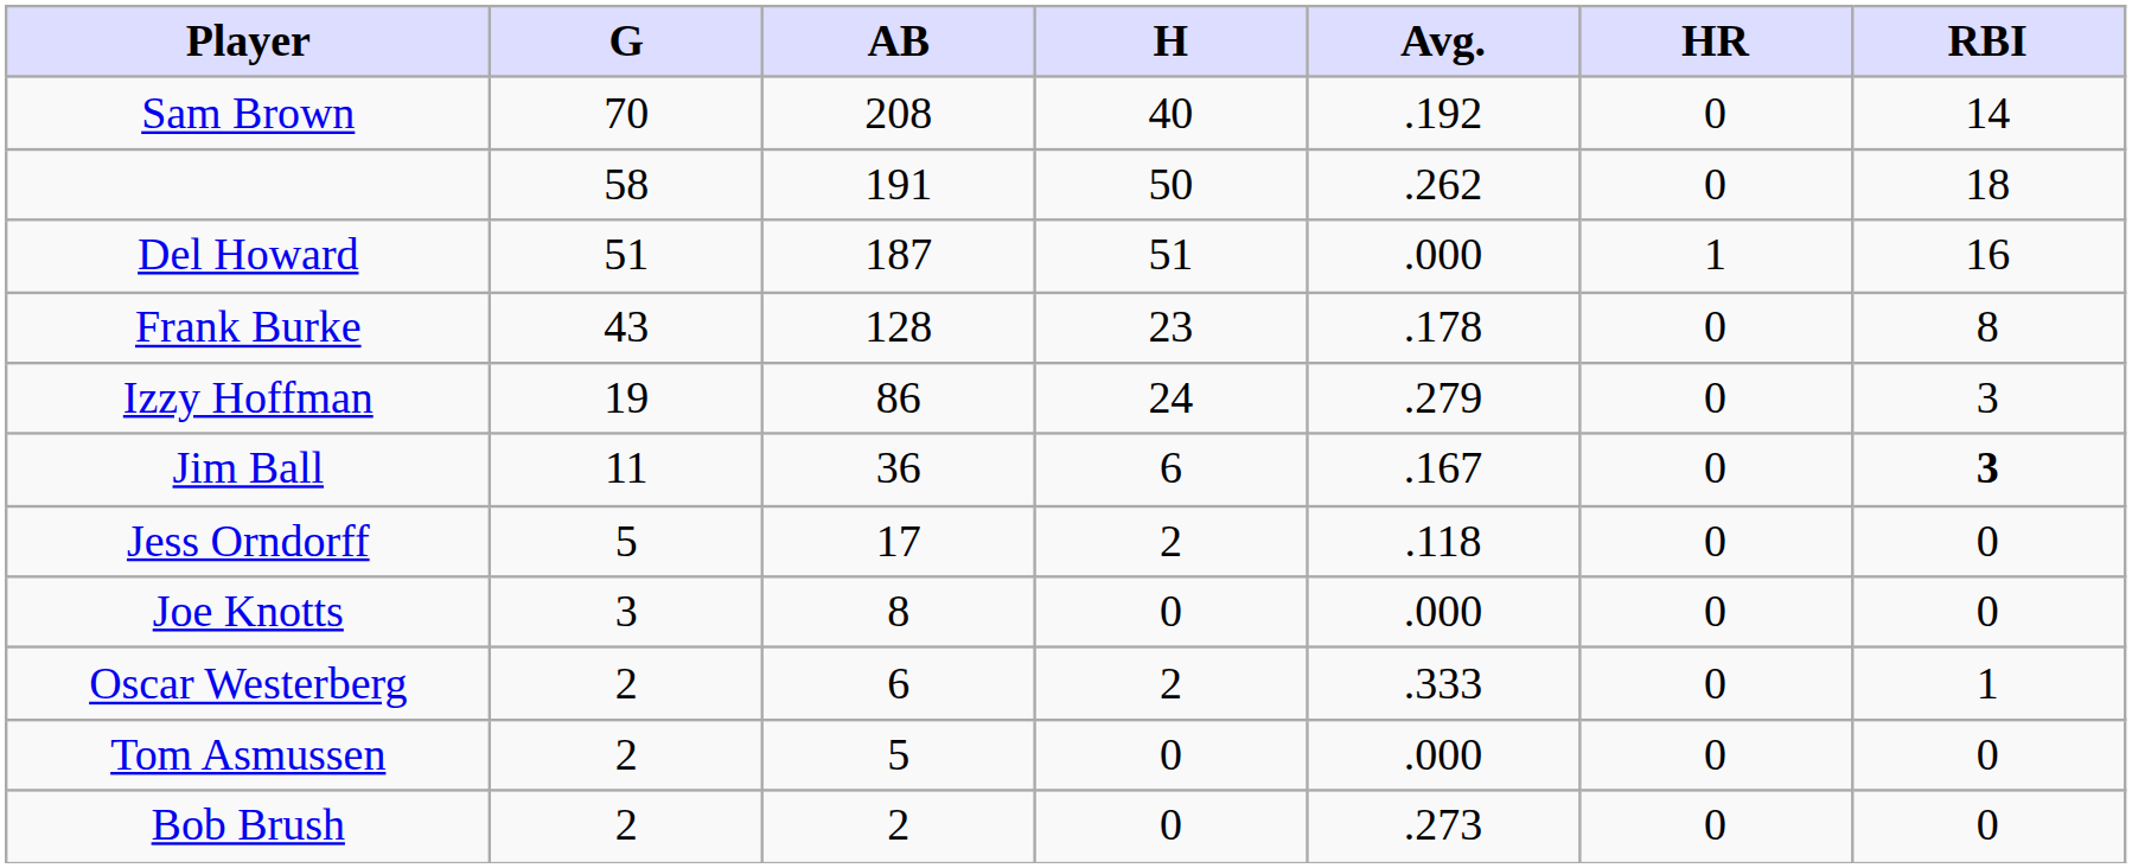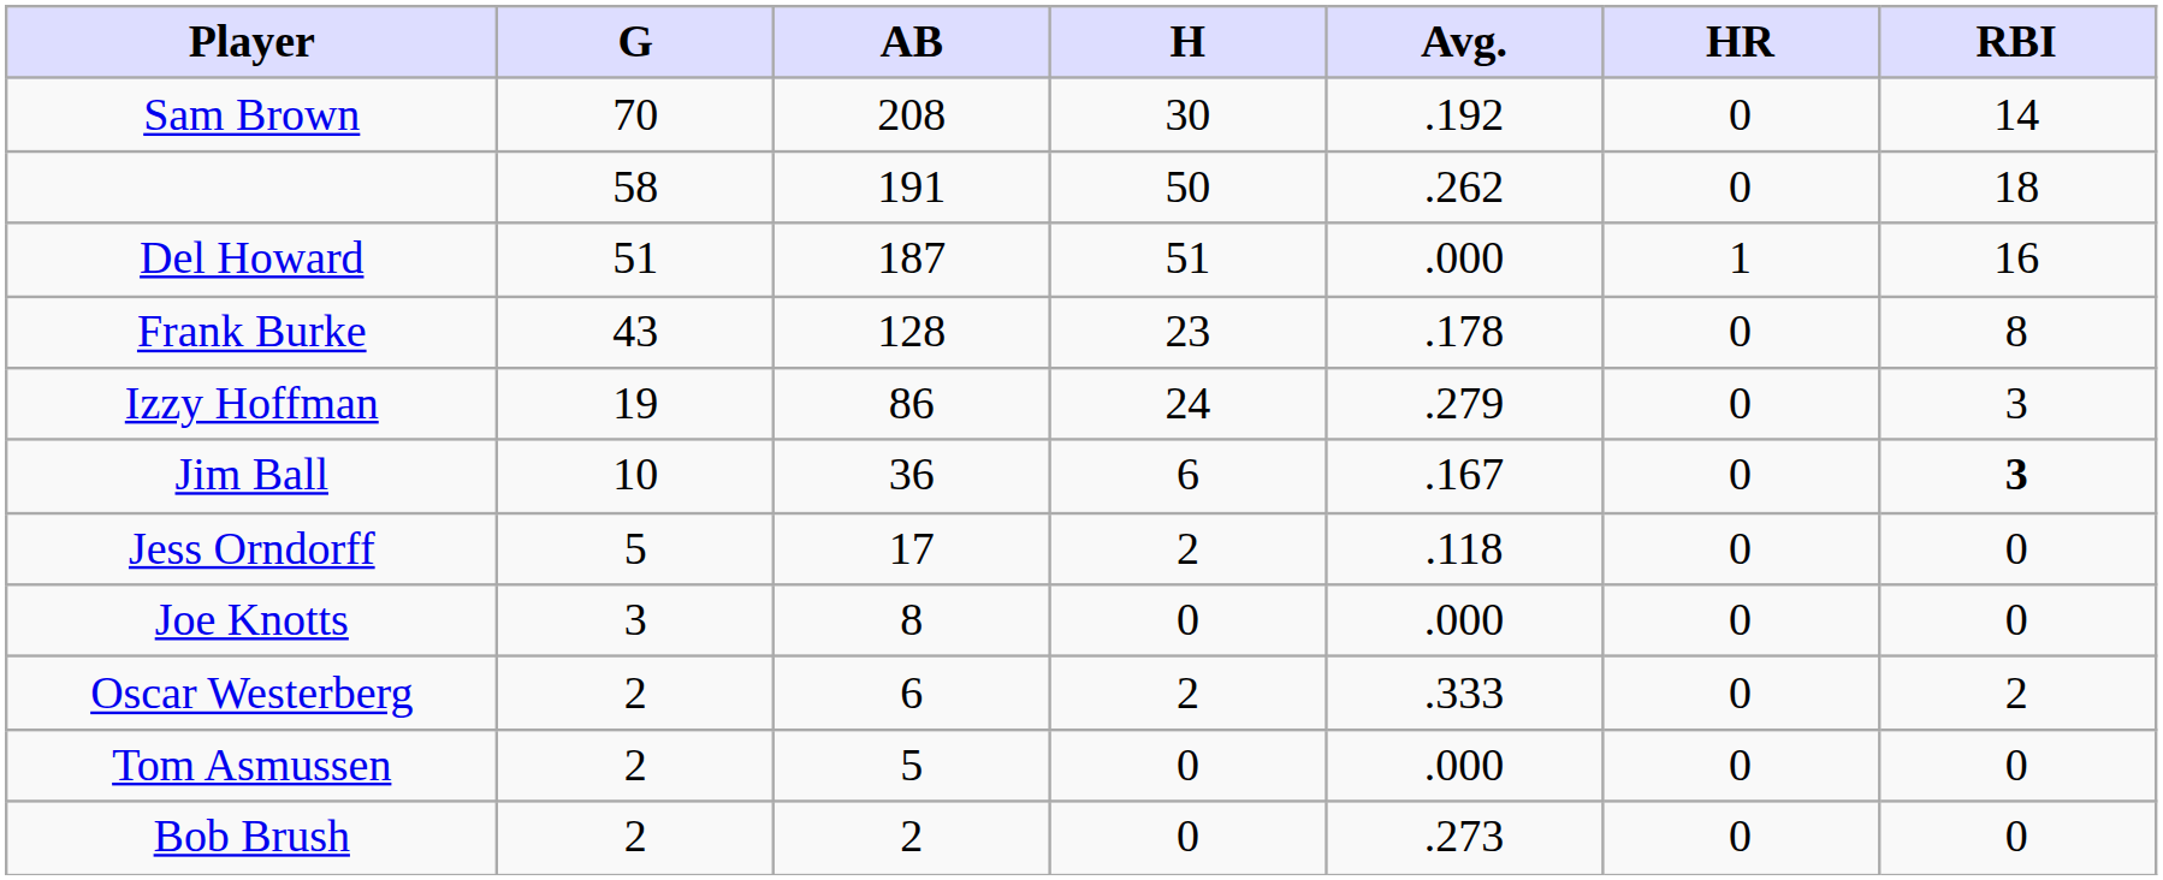Sam Brown | H: 40 -> 30
Jim Ball | G: 11 -> 10
Oscar Westerberg | RBI: 1 -> 2
